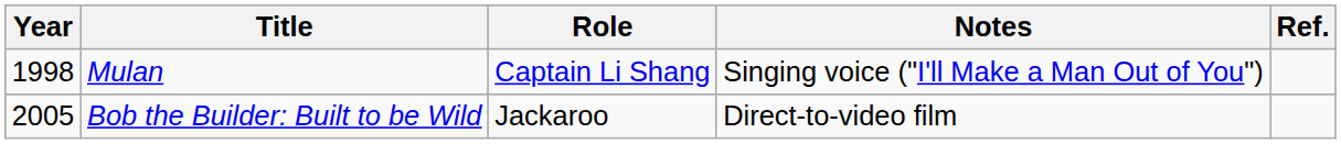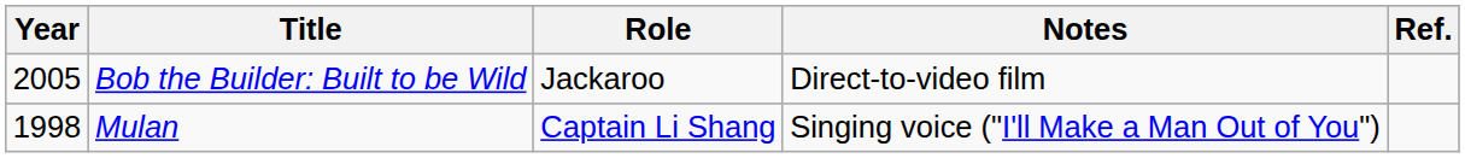rows swapped: Mulan <-> Bob the Builder: Built to be Wild
